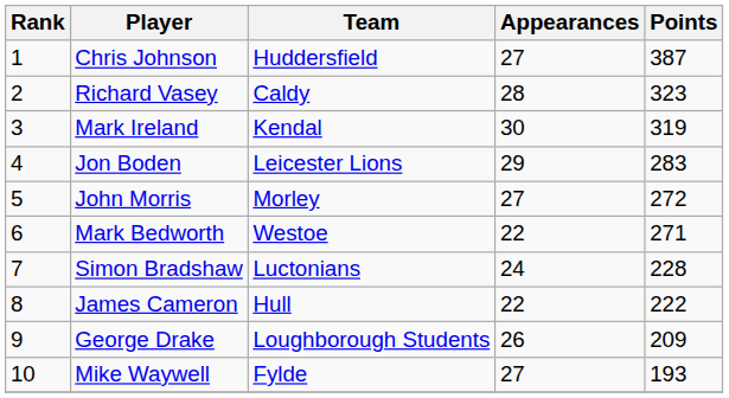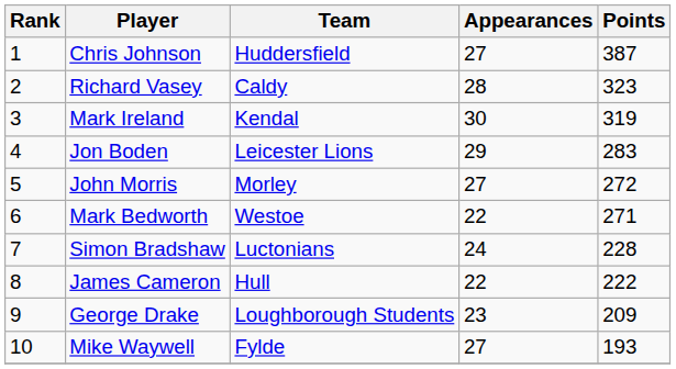George Drake | Appearances: 26 -> 23
